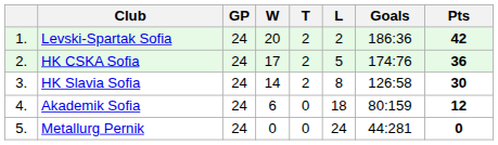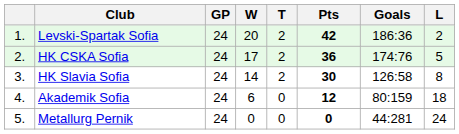columns swapped: L <-> Pts
